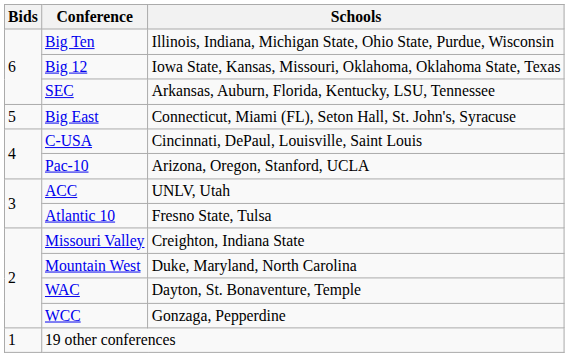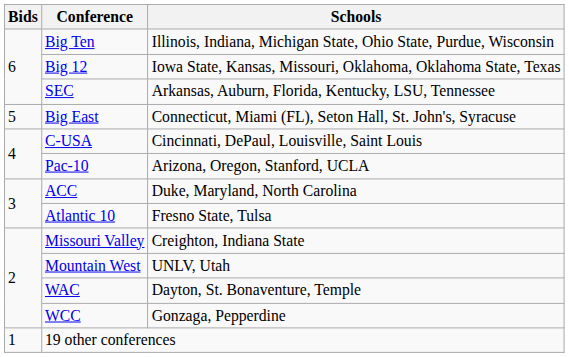ACC | Schools: UNLV, Utah -> Duke, Maryland, North Carolina
Mountain West | Schools: Duke, Maryland, North Carolina -> UNLV, Utah
